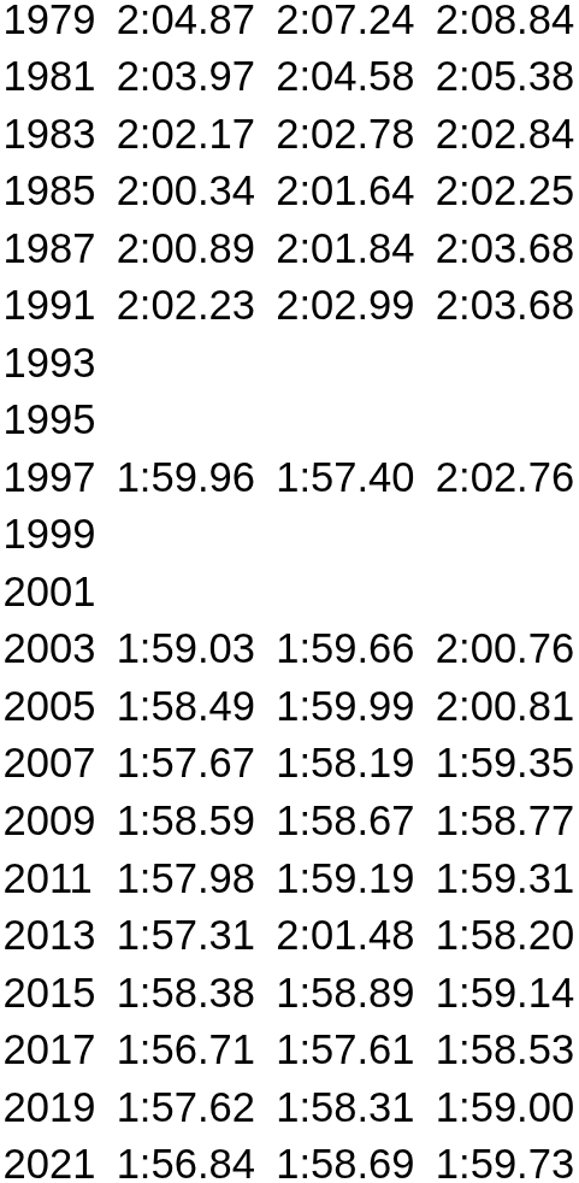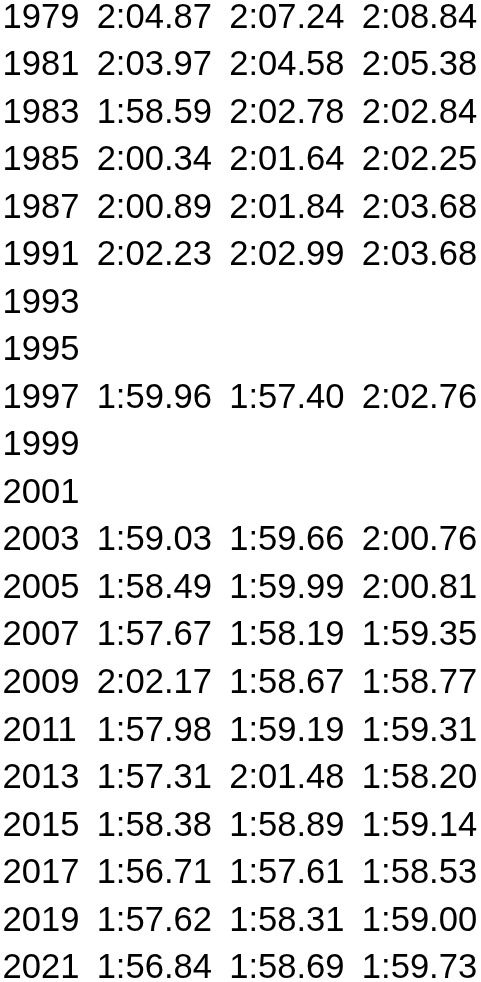1983 | column 3: 2:02.17 -> 1:58.59
2009 | column 3: 1:58.59 -> 2:02.17
